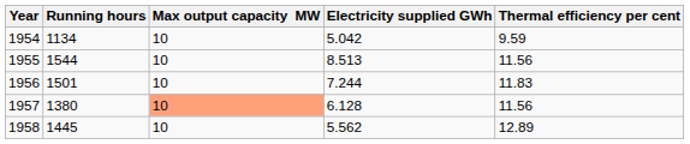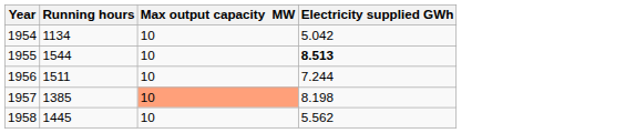- column: Thermal efficiency per cent | 9.59 | 11.56 | 11.83 | 11.56 | 12.89
1955 | Electricity supplied GWh: normal -> bold
1956 | Running hours: 1501 -> 1511
1957 | Running hours: 1380 -> 1385
1957 | Electricity supplied GWh: 6.128 -> 8.198
